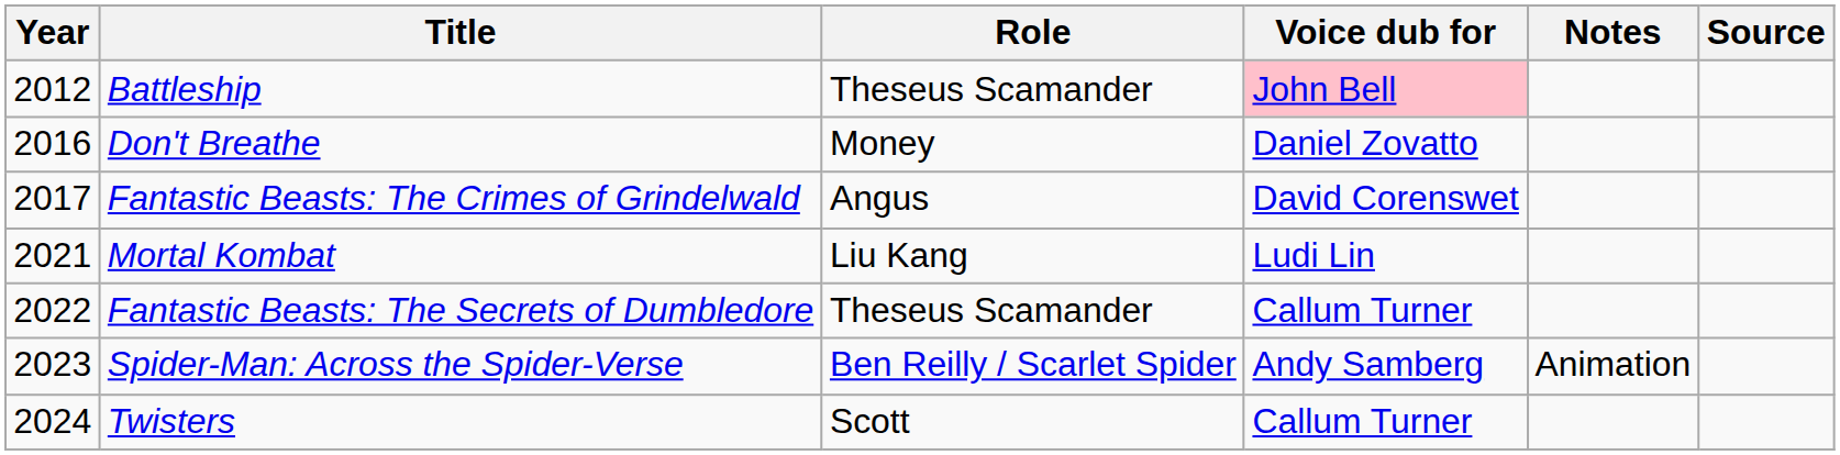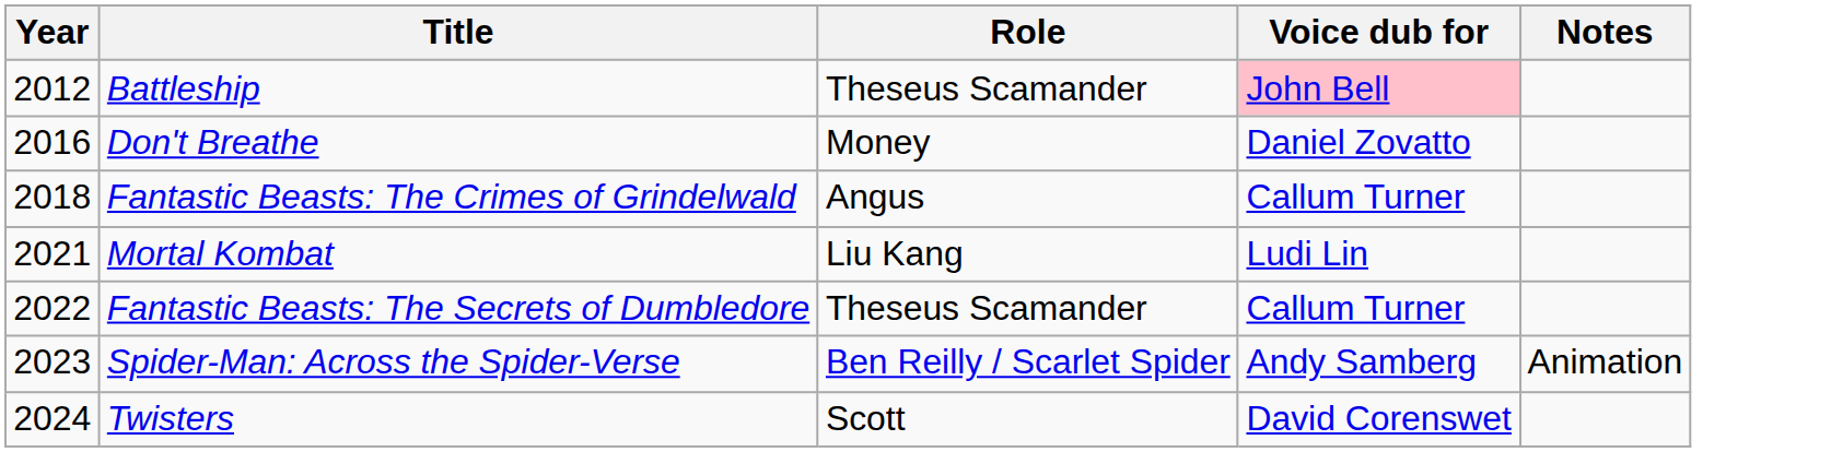- column: Source
Fantastic Beasts: The Crimes of Grindelwald | Year: 2017 -> 2018
Fantastic Beasts: The Crimes of Grindelwald | Voice dub for: David Corenswet -> Callum Turner
Twisters | Voice dub for: Callum Turner -> David Corenswet
